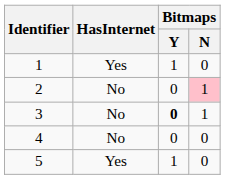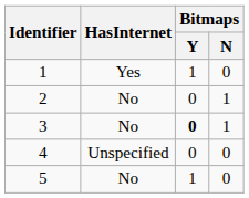2 | Bitmaps / N: pink background -> no background
4 | HasInternet: No -> Unspecified
5 | HasInternet: Yes -> No
